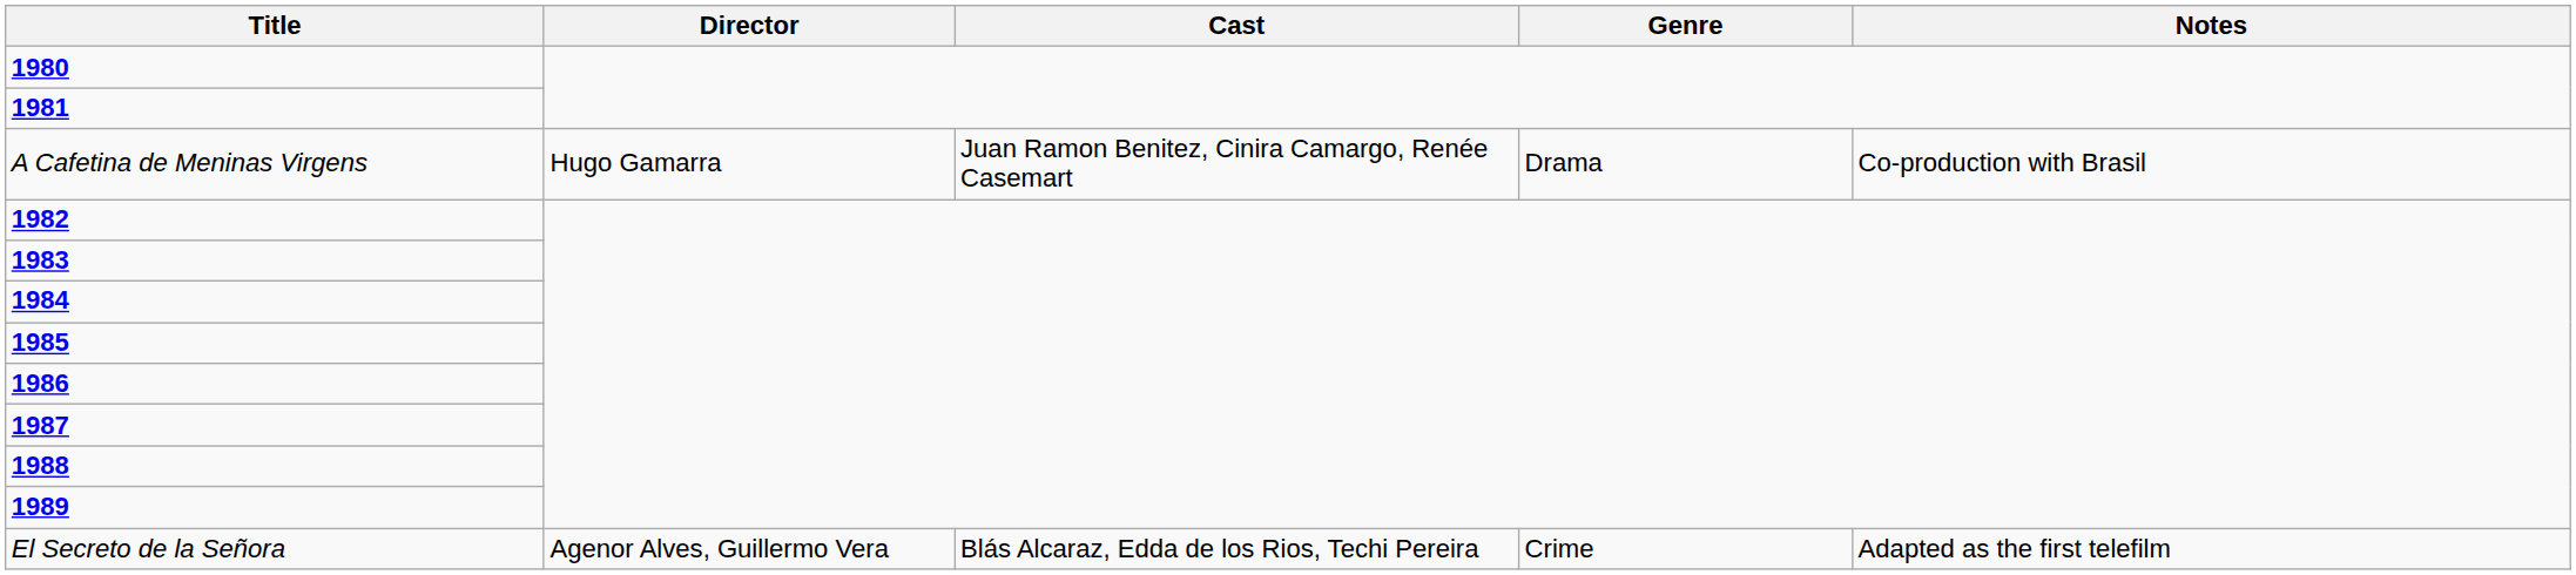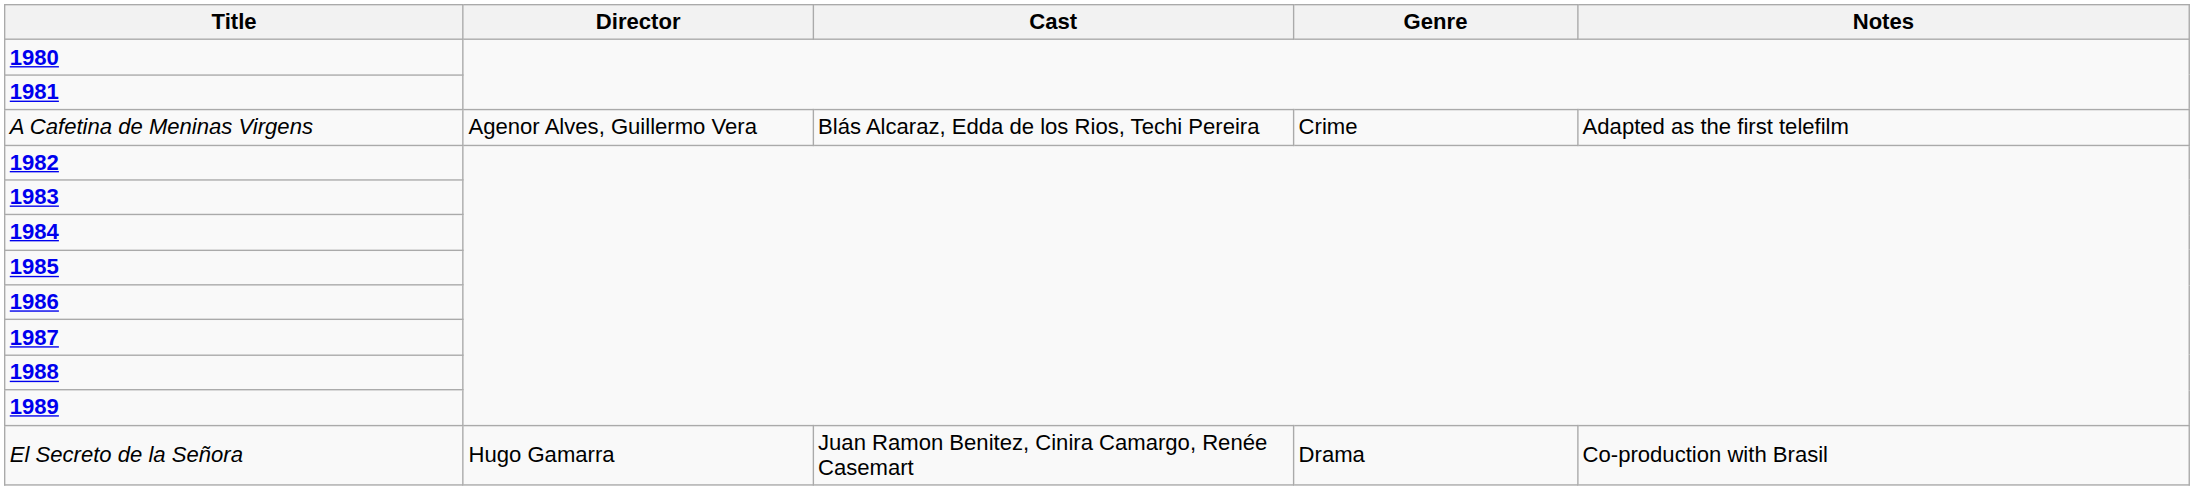A Cafetina de Meninas Virgens | Director: Hugo Gamarra -> Agenor Alves, Guillermo Vera
A Cafetina de Meninas Virgens | Cast: Juan Ramon Benitez, Cinira Camargo, Renée Casemart -> Blás Alcaraz, Edda de los Rios, Techi Pereira
A Cafetina de Meninas Virgens | Genre: Drama -> Crime
A Cafetina de Meninas Virgens | Notes: Co-production with Brasil -> Adapted as the first telefilm
El Secreto de la Señora | Director: Agenor Alves, Guillermo Vera -> Hugo Gamarra
El Secreto de la Señora | Cast: Blás Alcaraz, Edda de los Rios, Techi Pereira -> Juan Ramon Benitez, Cinira Camargo, Renée Casemart
El Secreto de la Señora | Genre: Crime -> Drama
El Secreto de la Señora | Notes: Adapted as the first telefilm -> Co-production with Brasil
